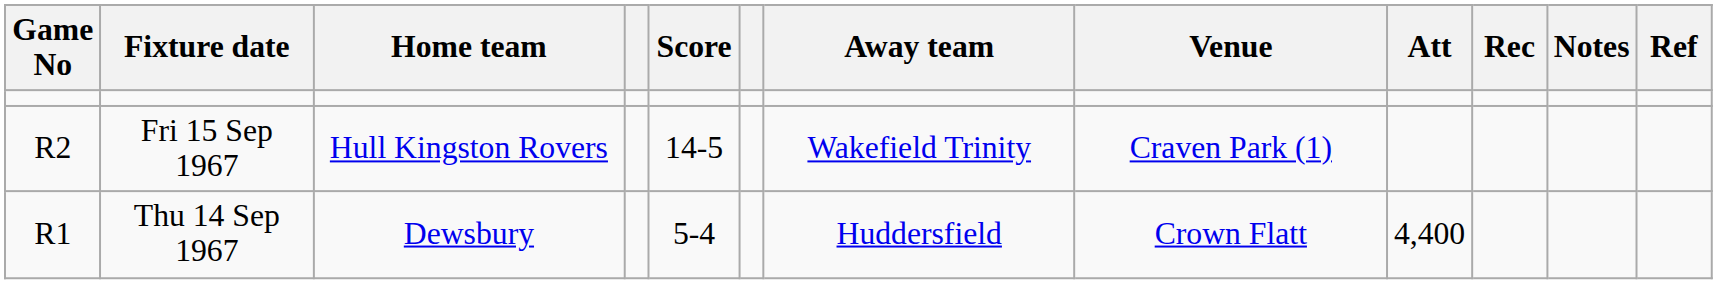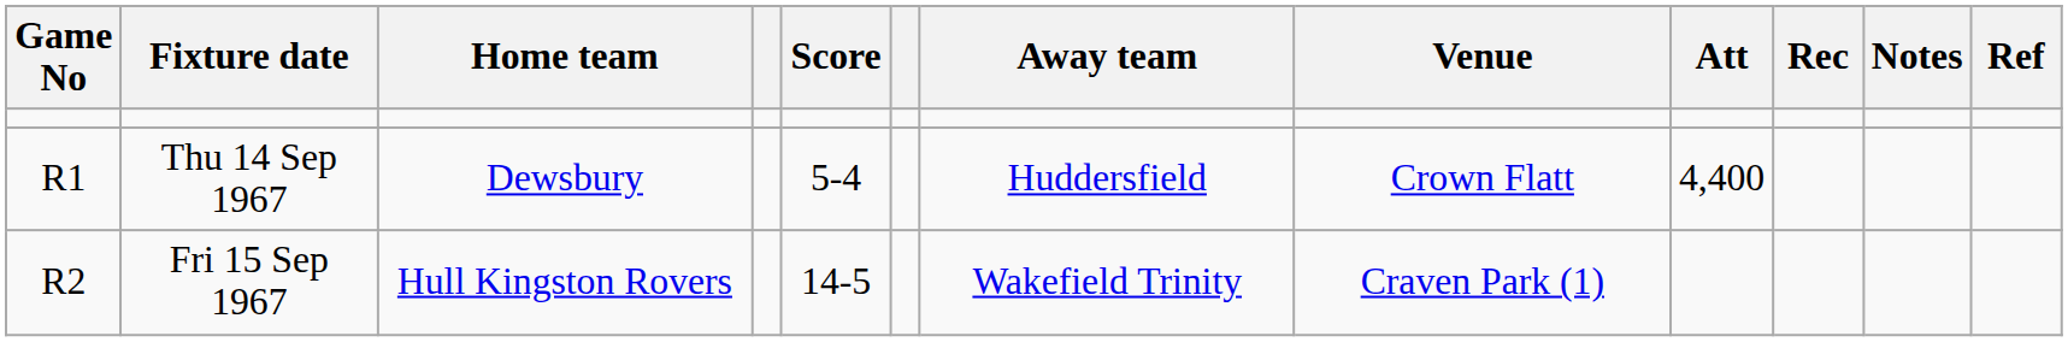rows swapped: Thu 14 Sep 1967 <-> Fri 15 Sep 1967
